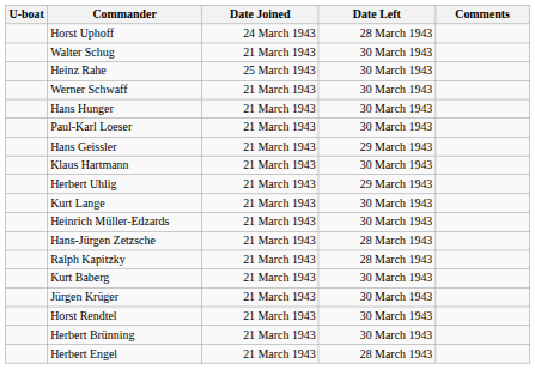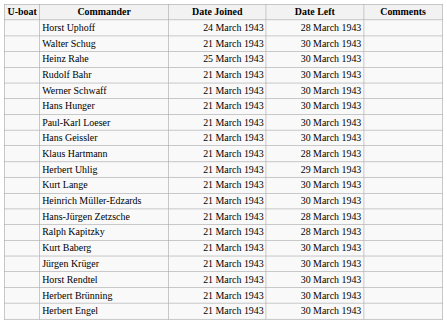+ row: Rudolf Bahr | 21 March 1943 | 30 March 1943
Hans Geissler | Date Left: 29 March 1943 -> 30 March 1943
Klaus Hartmann | Date Left: 30 March 1943 -> 28 March 1943
Herbert Engel | Date Left: 28 March 1943 -> 30 March 1943
